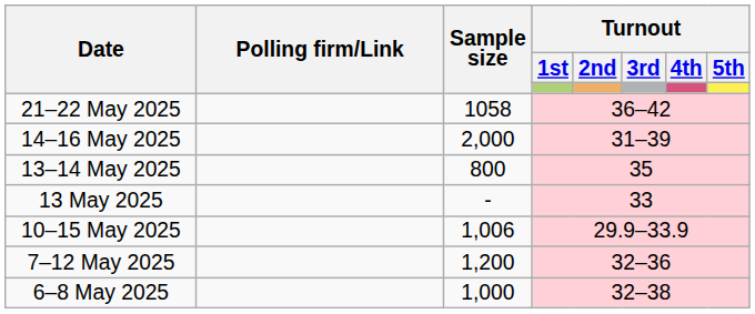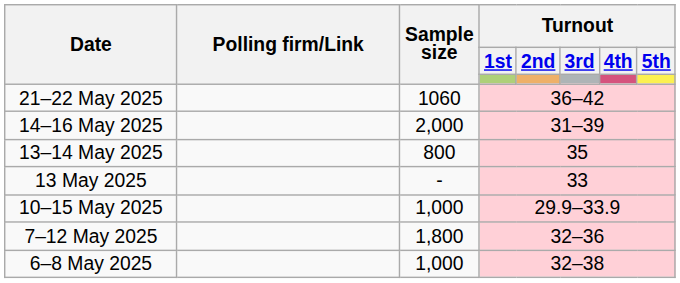21–22 May 2025 | Sample size: 1058 -> 1060
10–15 May 2025 | Sample size: 1,006 -> 1,000
7–12 May 2025 | Sample size: 1,200 -> 1,800
